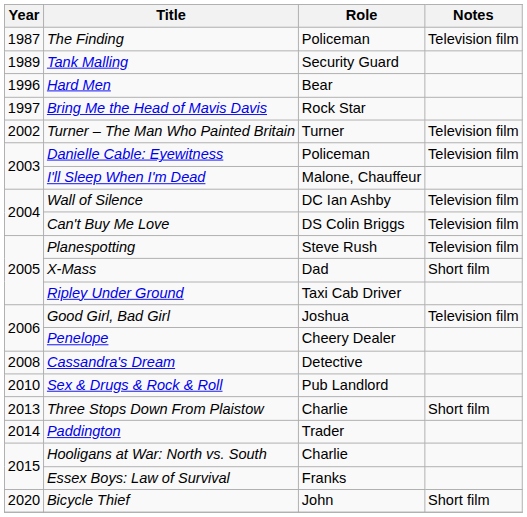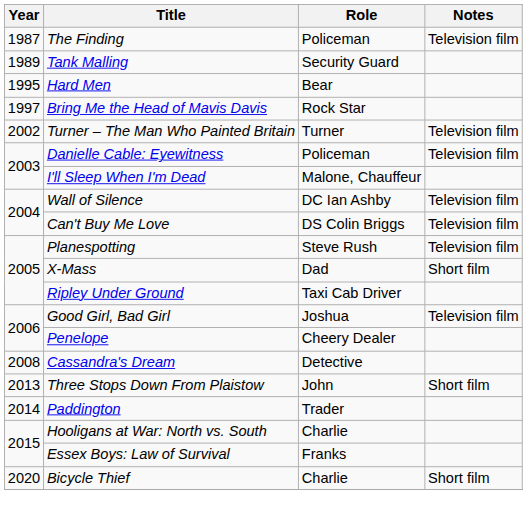Hard Men | Year: 1996 -> 1995
- row: 2010 | Sex & Drugs & Rock & Roll | Pub Landlord
Three Stops Down From Plaistow | Role: Charlie -> John
Bicycle Thief | Role: John -> Charlie
